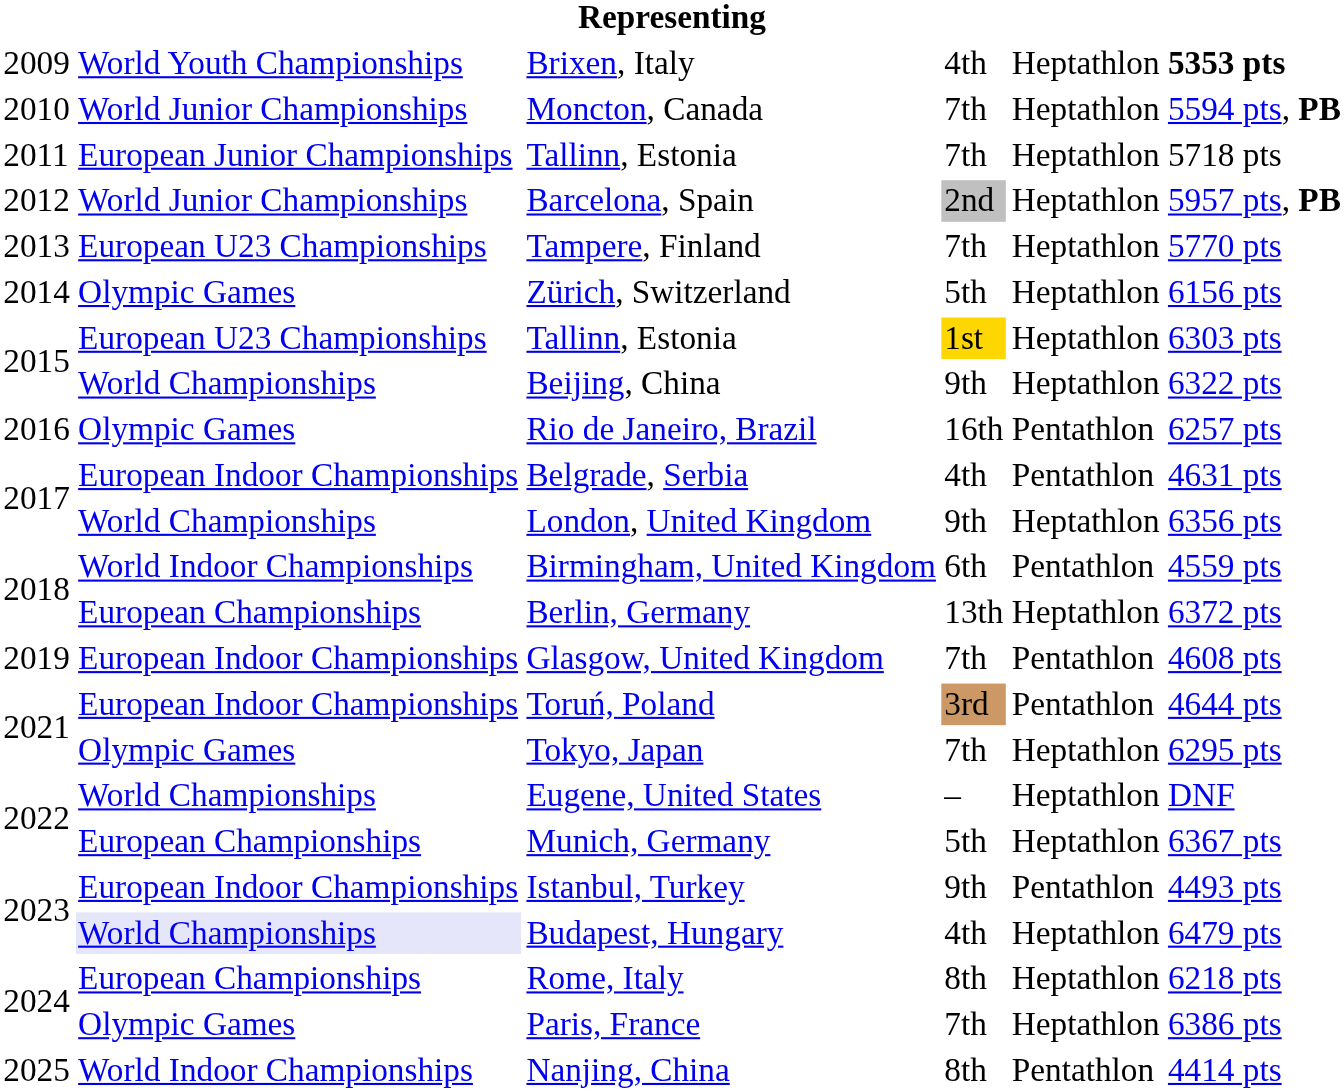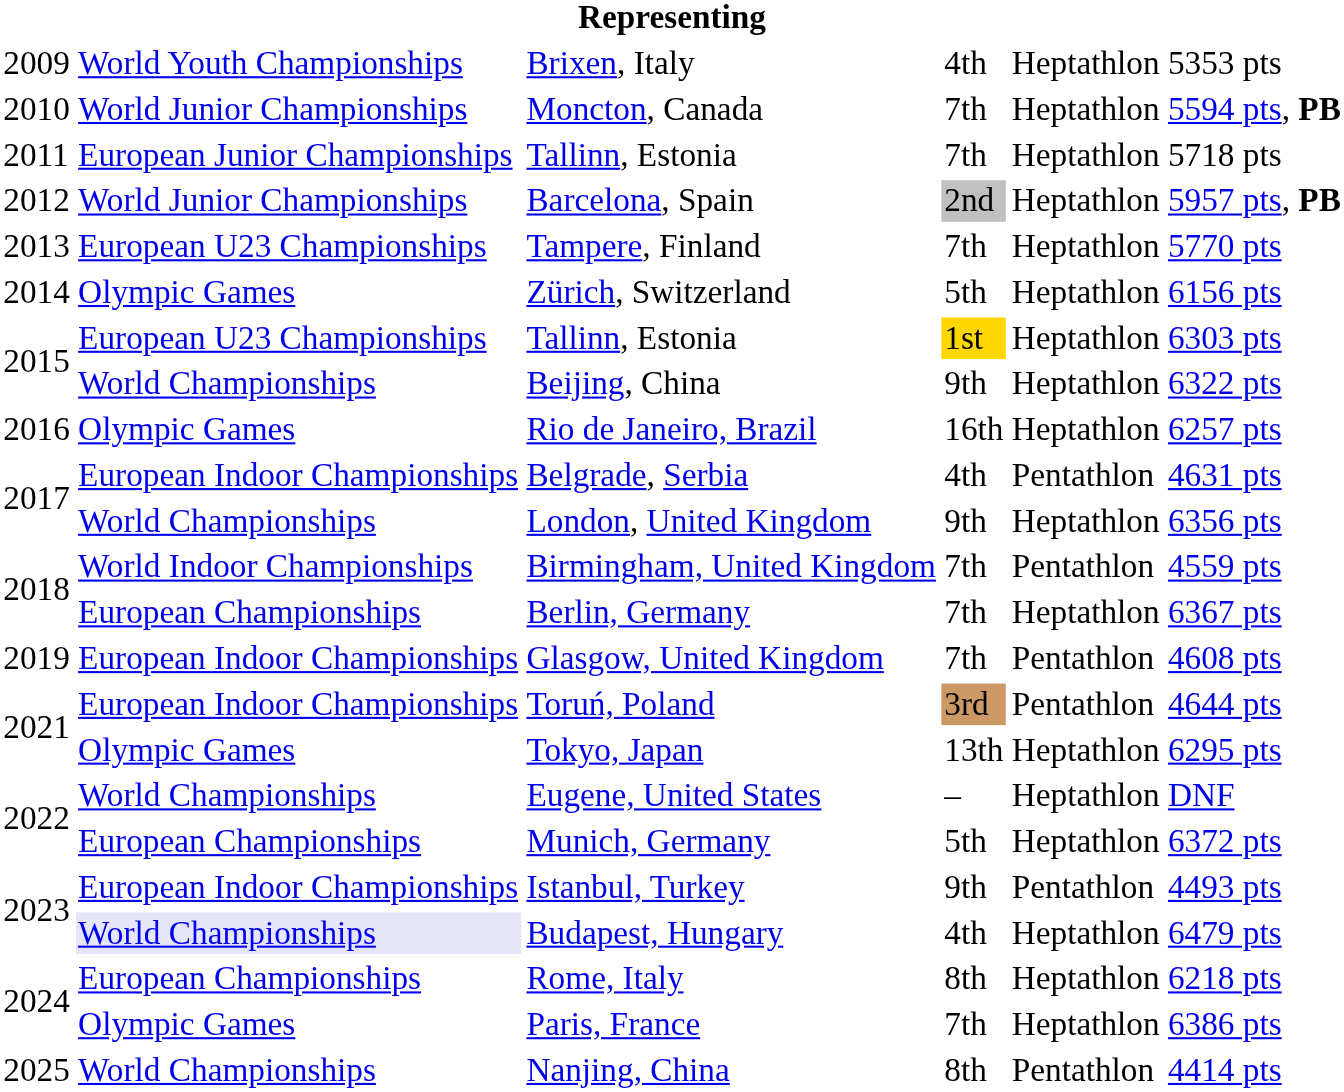Brixen, Italy | column 6: bold -> normal
Rio de Janeiro, Brazil | column 5: Pentathlon -> Heptathlon
Birmingham, United Kingdom | column 4: 6th -> 7th
Berlin, Germany | column 4: 13th -> 7th
Berlin, Germany | column 6: 6372 pts -> 6367 pts
Tokyo, Japan | column 4: 7th -> 13th
Munich, Germany | column 6: 6367 pts -> 6372 pts
Nanjing, China | column 2: World Indoor Championships -> World Championships
